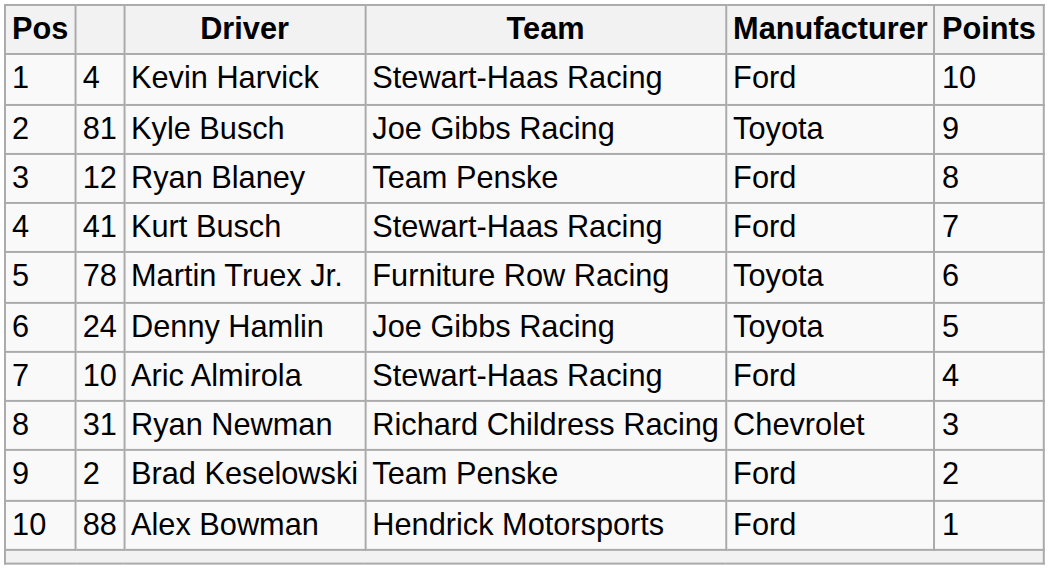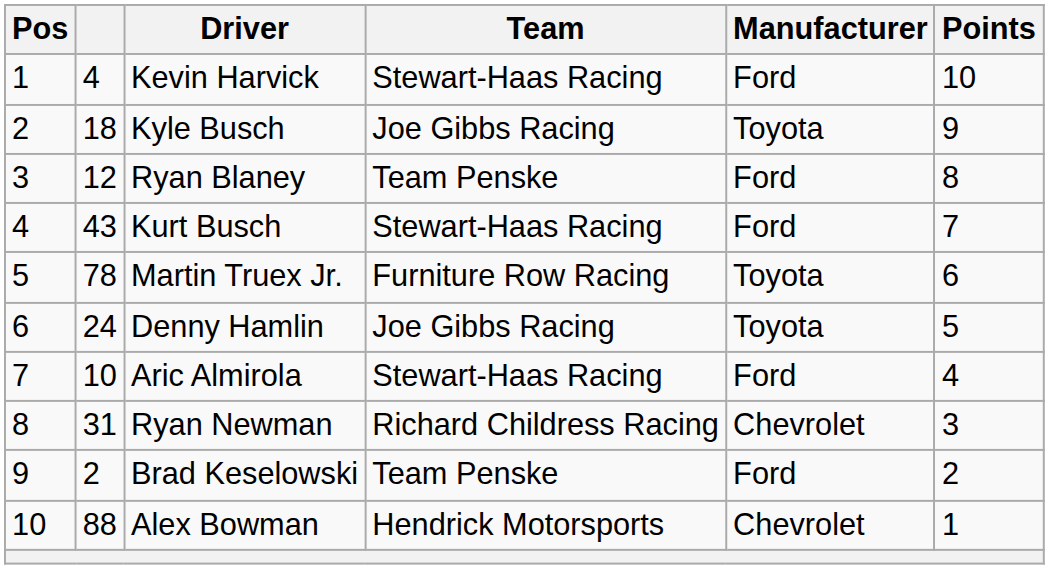Kyle Busch | column 2: 81 -> 18
Kurt Busch | column 2: 41 -> 43
Alex Bowman | Manufacturer: Ford -> Chevrolet
